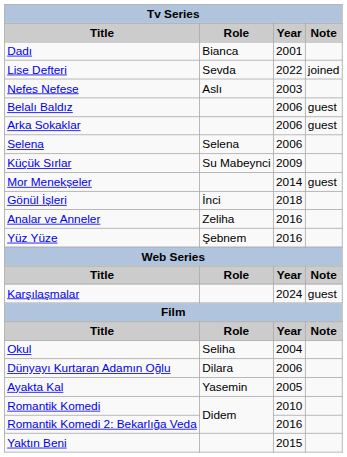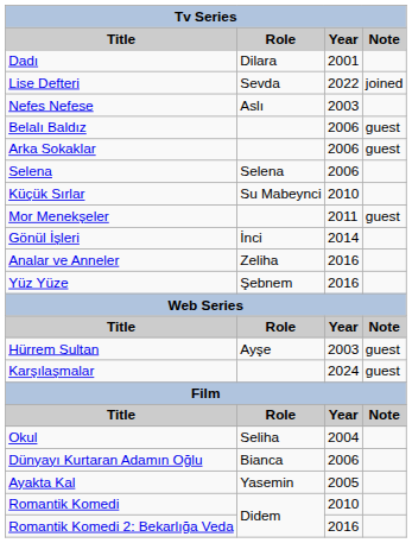Dadı | Role: Bianca -> Dilara
Küçük Sırlar | Year: 2009 -> 2010
Mor Menekşeler | Year: 2014 -> 2011
Gönül İşleri | Year: 2018 -> 2014
+ row: Hürrem Sultan | Ayşe | 2003 | guest
Dünyayı Kurtaran Adamın Oğlu | Role: Dilara -> Bianca
- row: Yaktın Beni | 2015
